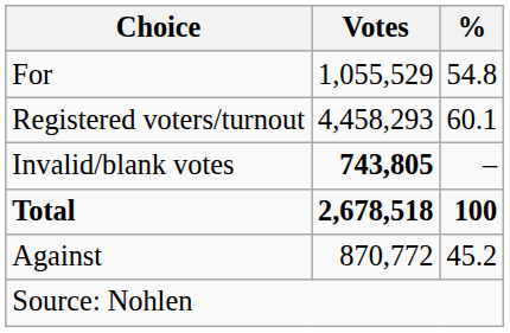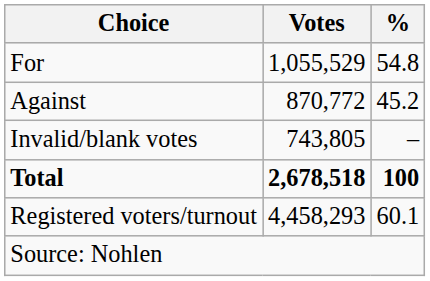rows swapped: Against <-> Registered voters/turnout
Invalid/blank votes | Votes: bold -> normal
